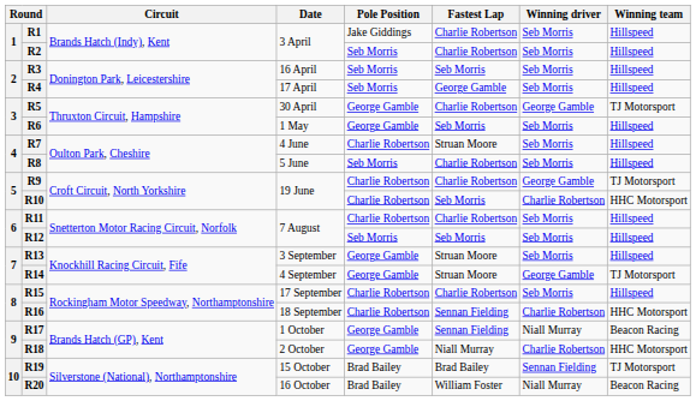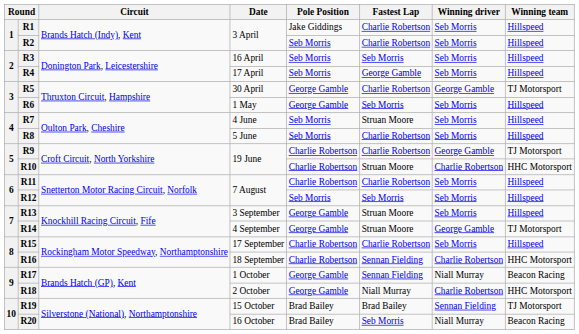R7 | Pole Position: Charlie Robertson -> Seb Morris
R10 | Fastest Lap: Seb Morris -> Struan Moore
R20 | Fastest Lap: William Foster -> Seb Morris
